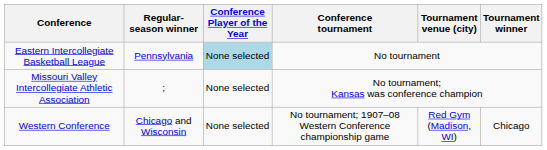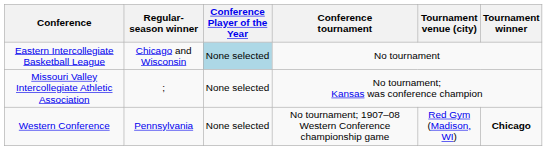Eastern Intercollegiate Basketball League | Regular- season winner: Pennsylvania -> Chicago and Wisconsin
Western Conference | Regular- season winner: Chicago and Wisconsin -> Pennsylvania
Western Conference | Tournament winner: normal -> bold
